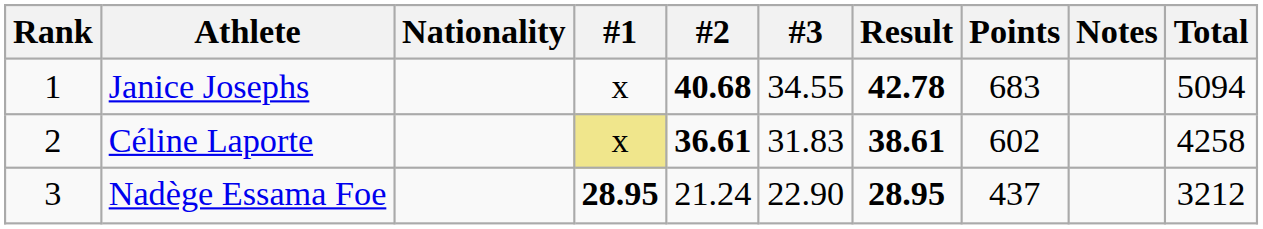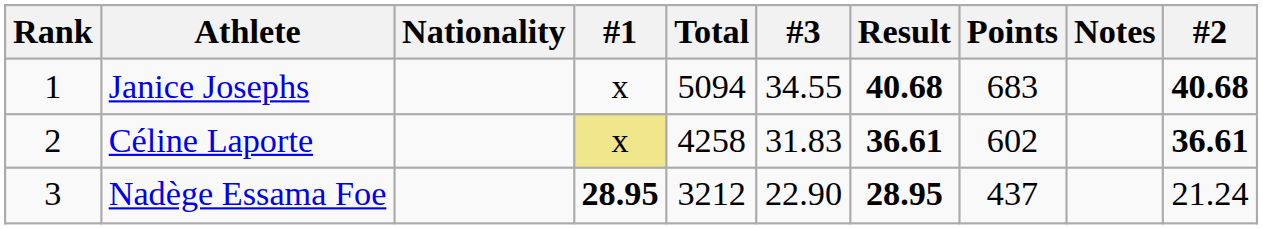columns swapped: #2 <-> Total
Janice Josephs | Result: 42.78 -> 40.68
Céline Laporte | Result: 38.61 -> 36.61
